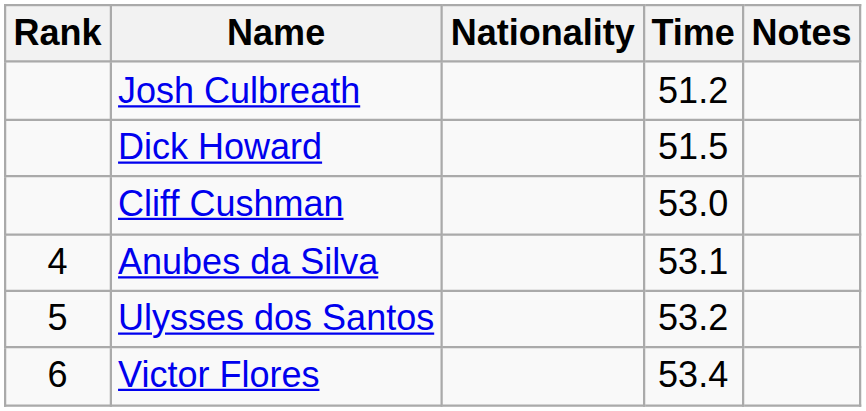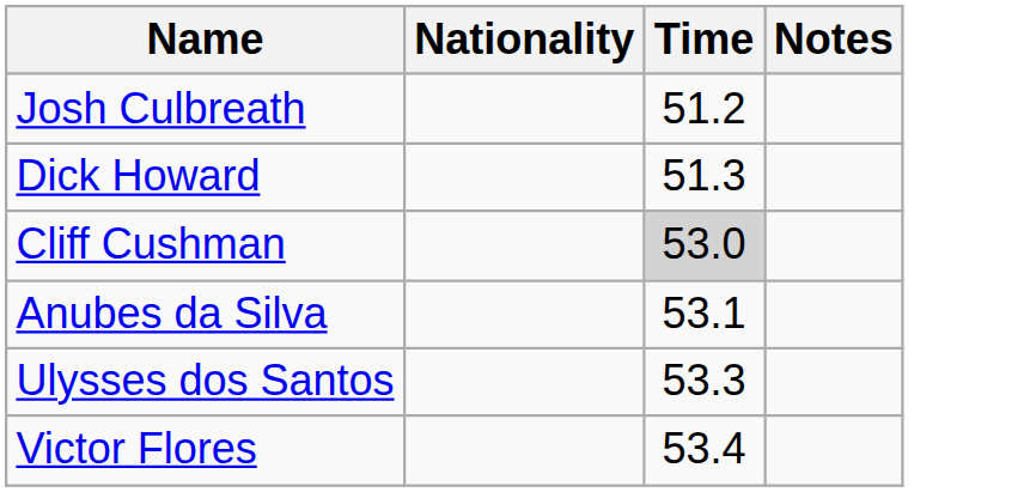- column: Rank | 4 | 5 | 6
Dick Howard | Time: 51.5 -> 51.3
Cliff Cushman | Time: no background -> lightgrey background
Ulysses dos Santos | Time: 53.2 -> 53.3
